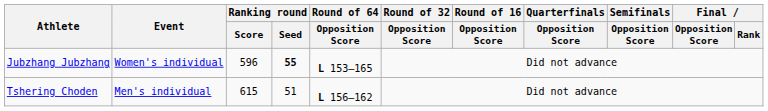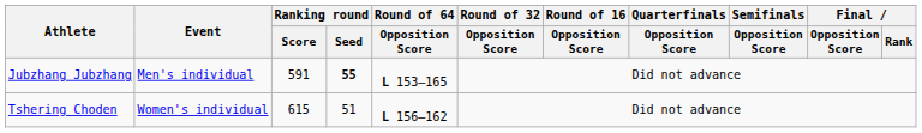Jubzhang Jubzhang | Event: Women's individual -> Men's individual
Jubzhang Jubzhang | Ranking round / Score: 596 -> 591
Tshering Choden | Event: Men's individual -> Women's individual
